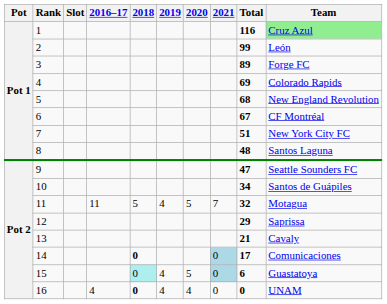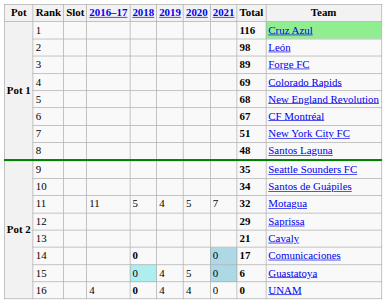2 | Total: 99 -> 98
9 | Total: 47 -> 35
